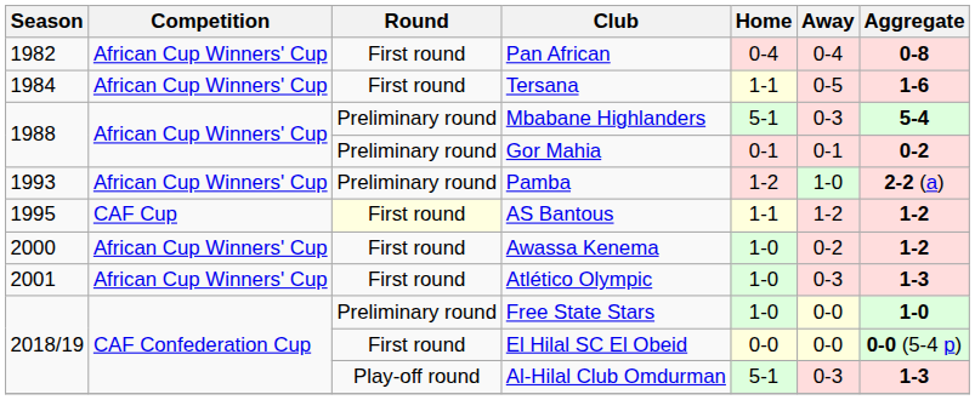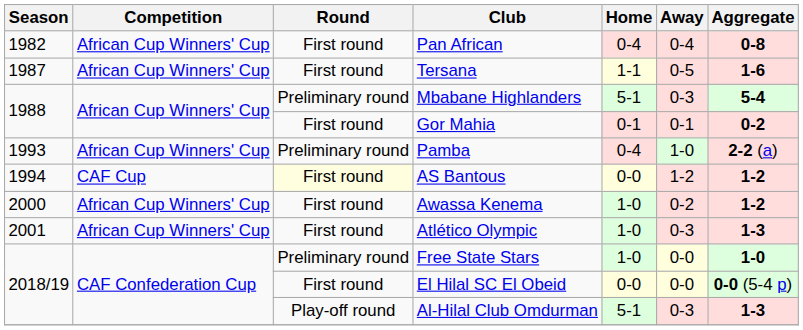Tersana | Season: 1984 -> 1987
Gor Mahia | Round: Preliminary round -> First round
Pamba | Home: 1-2 -> 0-4
AS Bantous | Season: 1995 -> 1994
AS Bantous | Home: 1-1 -> 0-0
